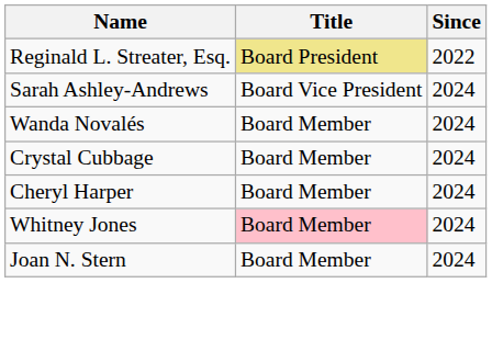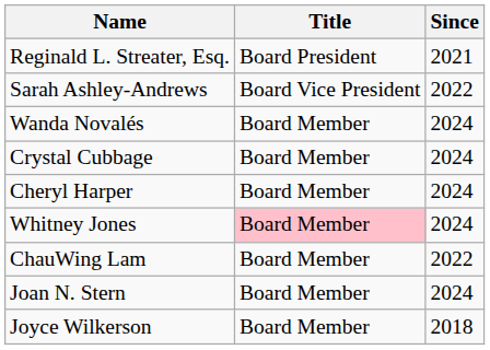Reginald L. Streater, Esq. | Title: khaki background -> no background
Reginald L. Streater, Esq. | Since: 2022 -> 2021
Sarah Ashley-Andrews | Since: 2024 -> 2022
+ row: ChauWing Lam | Board Member | 2022
+ row: Joyce Wilkerson | Board Member | 2018
